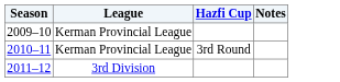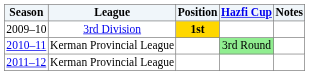+ column: Position | 1st
2009–10 | League: Kerman Provincial League -> 3rd Division
2010–11 | Hazfi Cup: no background -> lightgreen background
2011–12 | League: 3rd Division -> Kerman Provincial League
